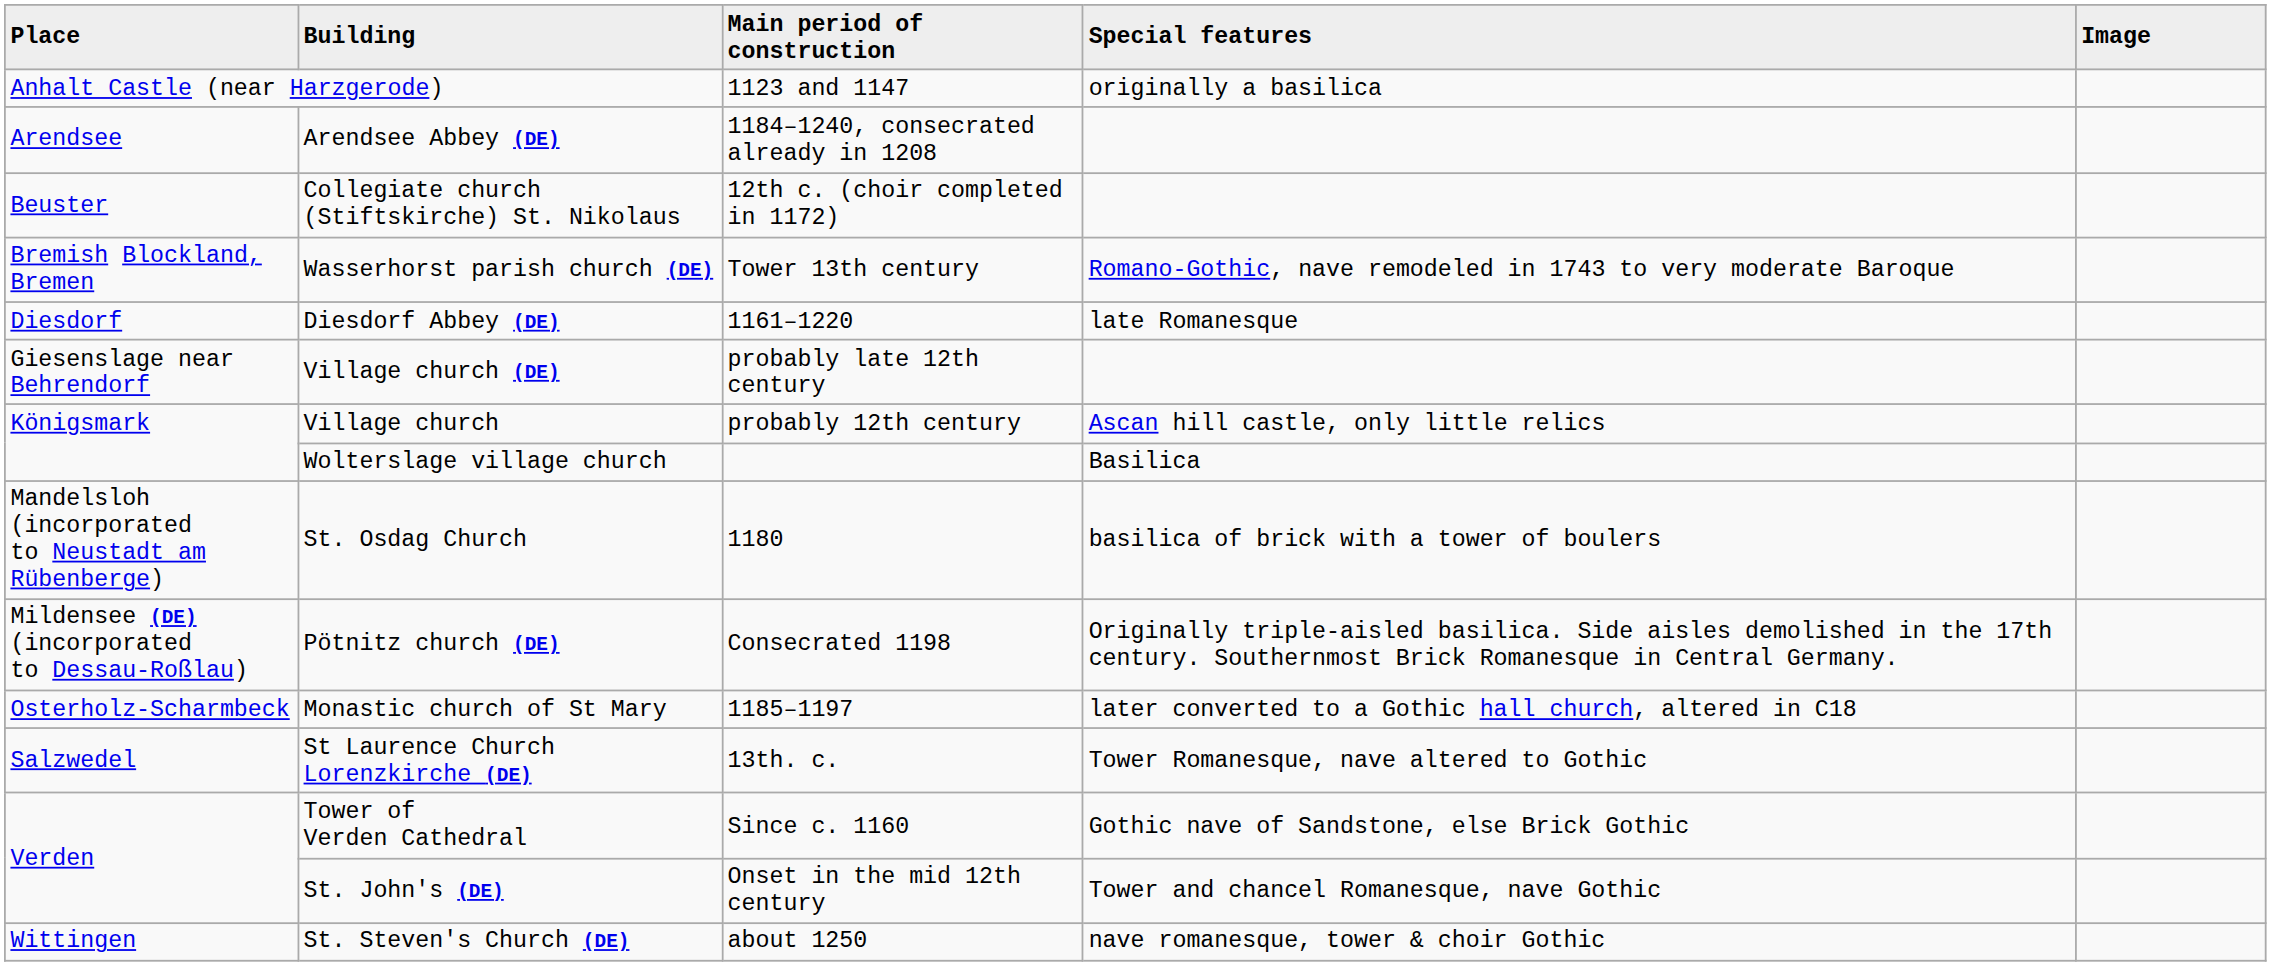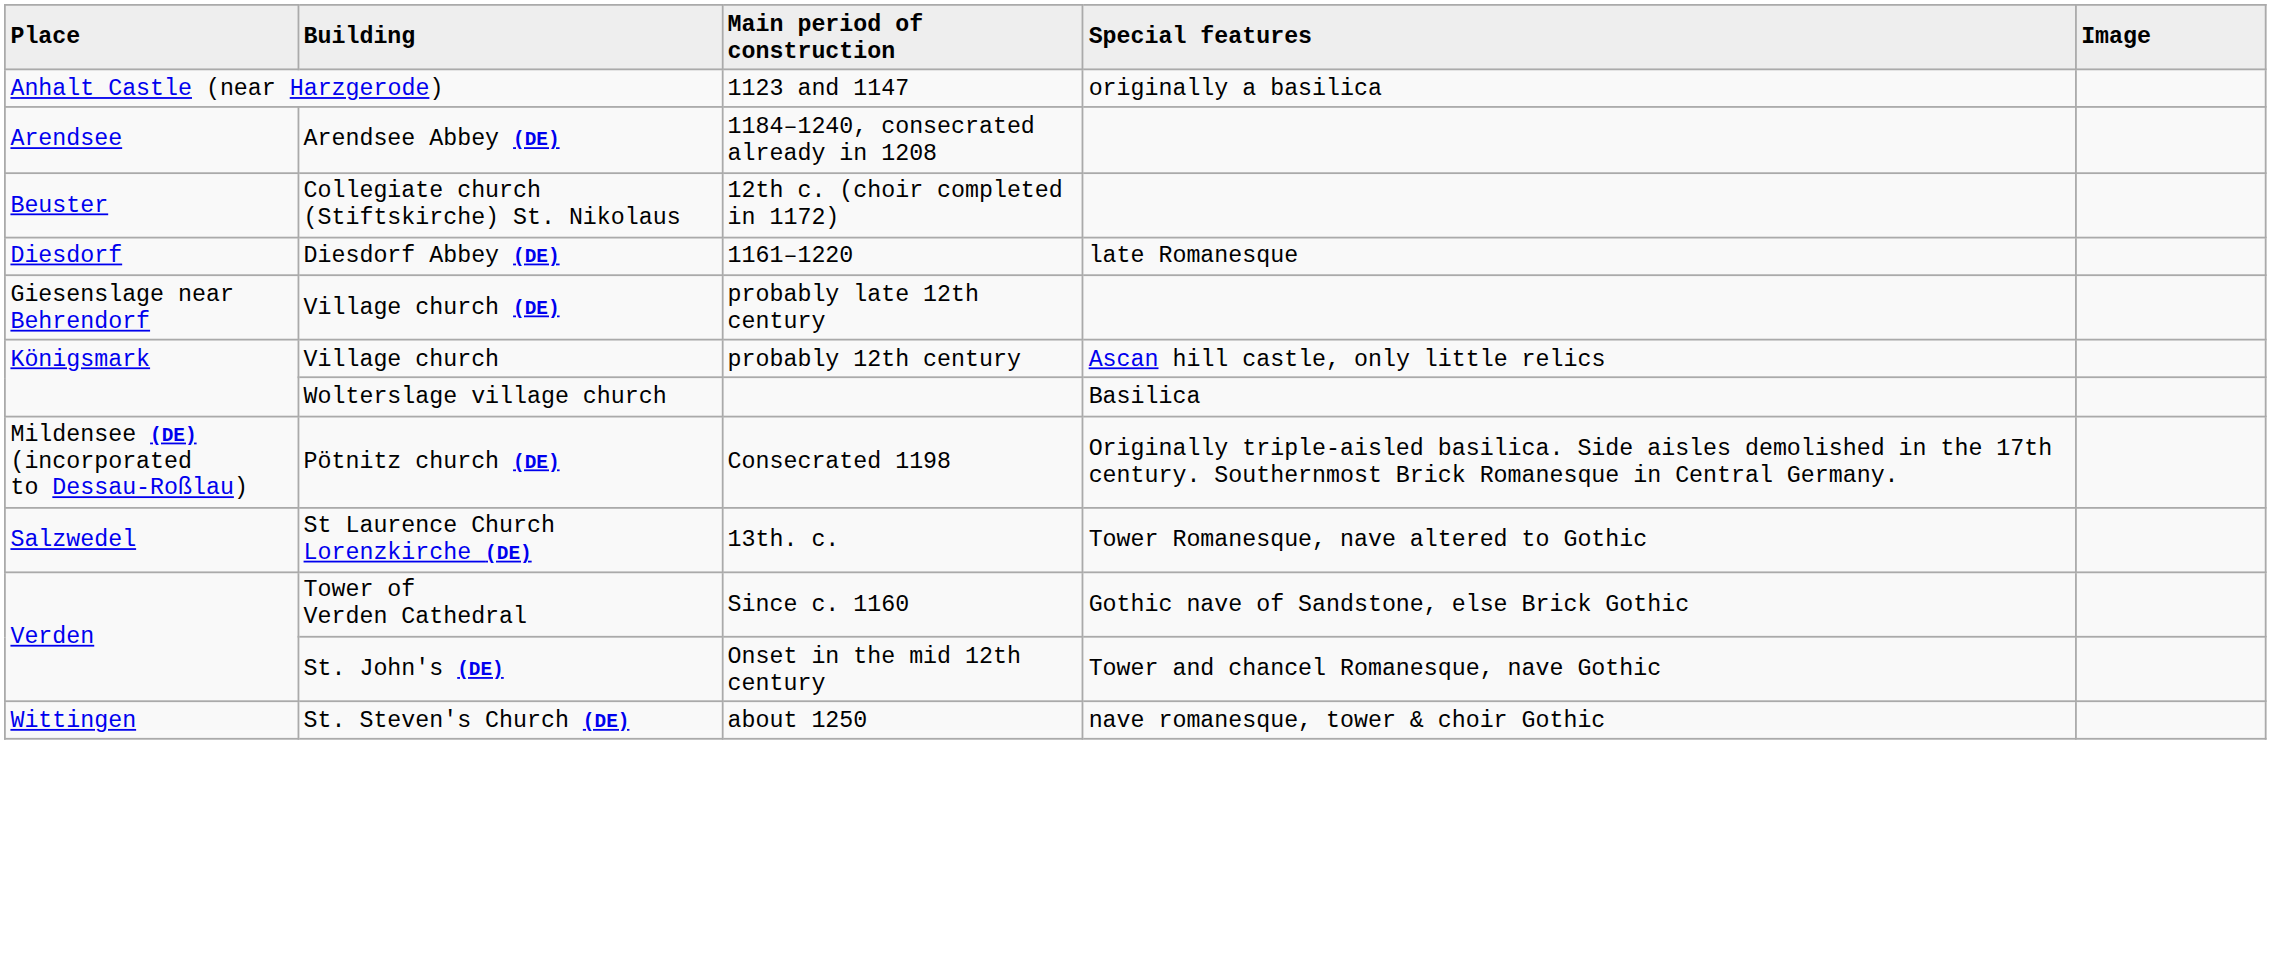- row: Bremish Blockland, Bremen | Wasserhorst parish church (DE) | Tower 13th century | Romano-Gothic, nave remodeled in 1743 to very moderate Baroque
- row: Mandelsloh (incorporated to Neustadt am Rübenberge) | St. Osdag Church | 1180 | basilica of brick with a tower of boulers
- row: Osterholz-Scharmbeck | Monastic church of St Mary | 1185–1197 | later converted to a Gothic hall church, altered in C18
